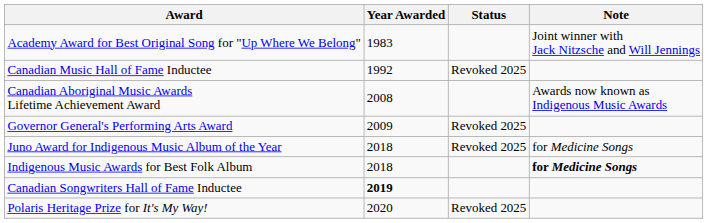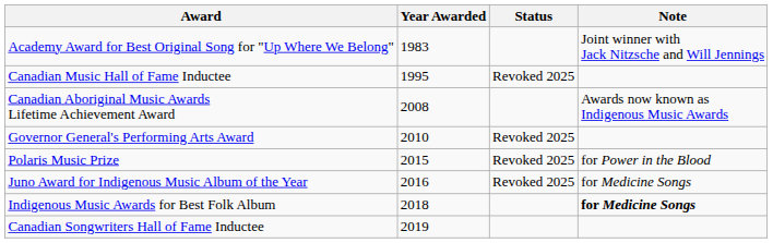Canadian Music Hall of Fame Inductee | Year Awarded: 1992 -> 1995
Governor General's Performing Arts Award | Year Awarded: 2009 -> 2010
+ row: Polaris Music Prize | 2015 | Revoked 2025 | for Power in the Blood
Juno Award for Indigenous Music Album of the Year | Year Awarded: 2018 -> 2016
Canadian Songwriters Hall of Fame Inductee | Year Awarded: bold -> normal
- row: Polaris Heritage Prize for It's My Way! | 2020 | Revoked 2025
